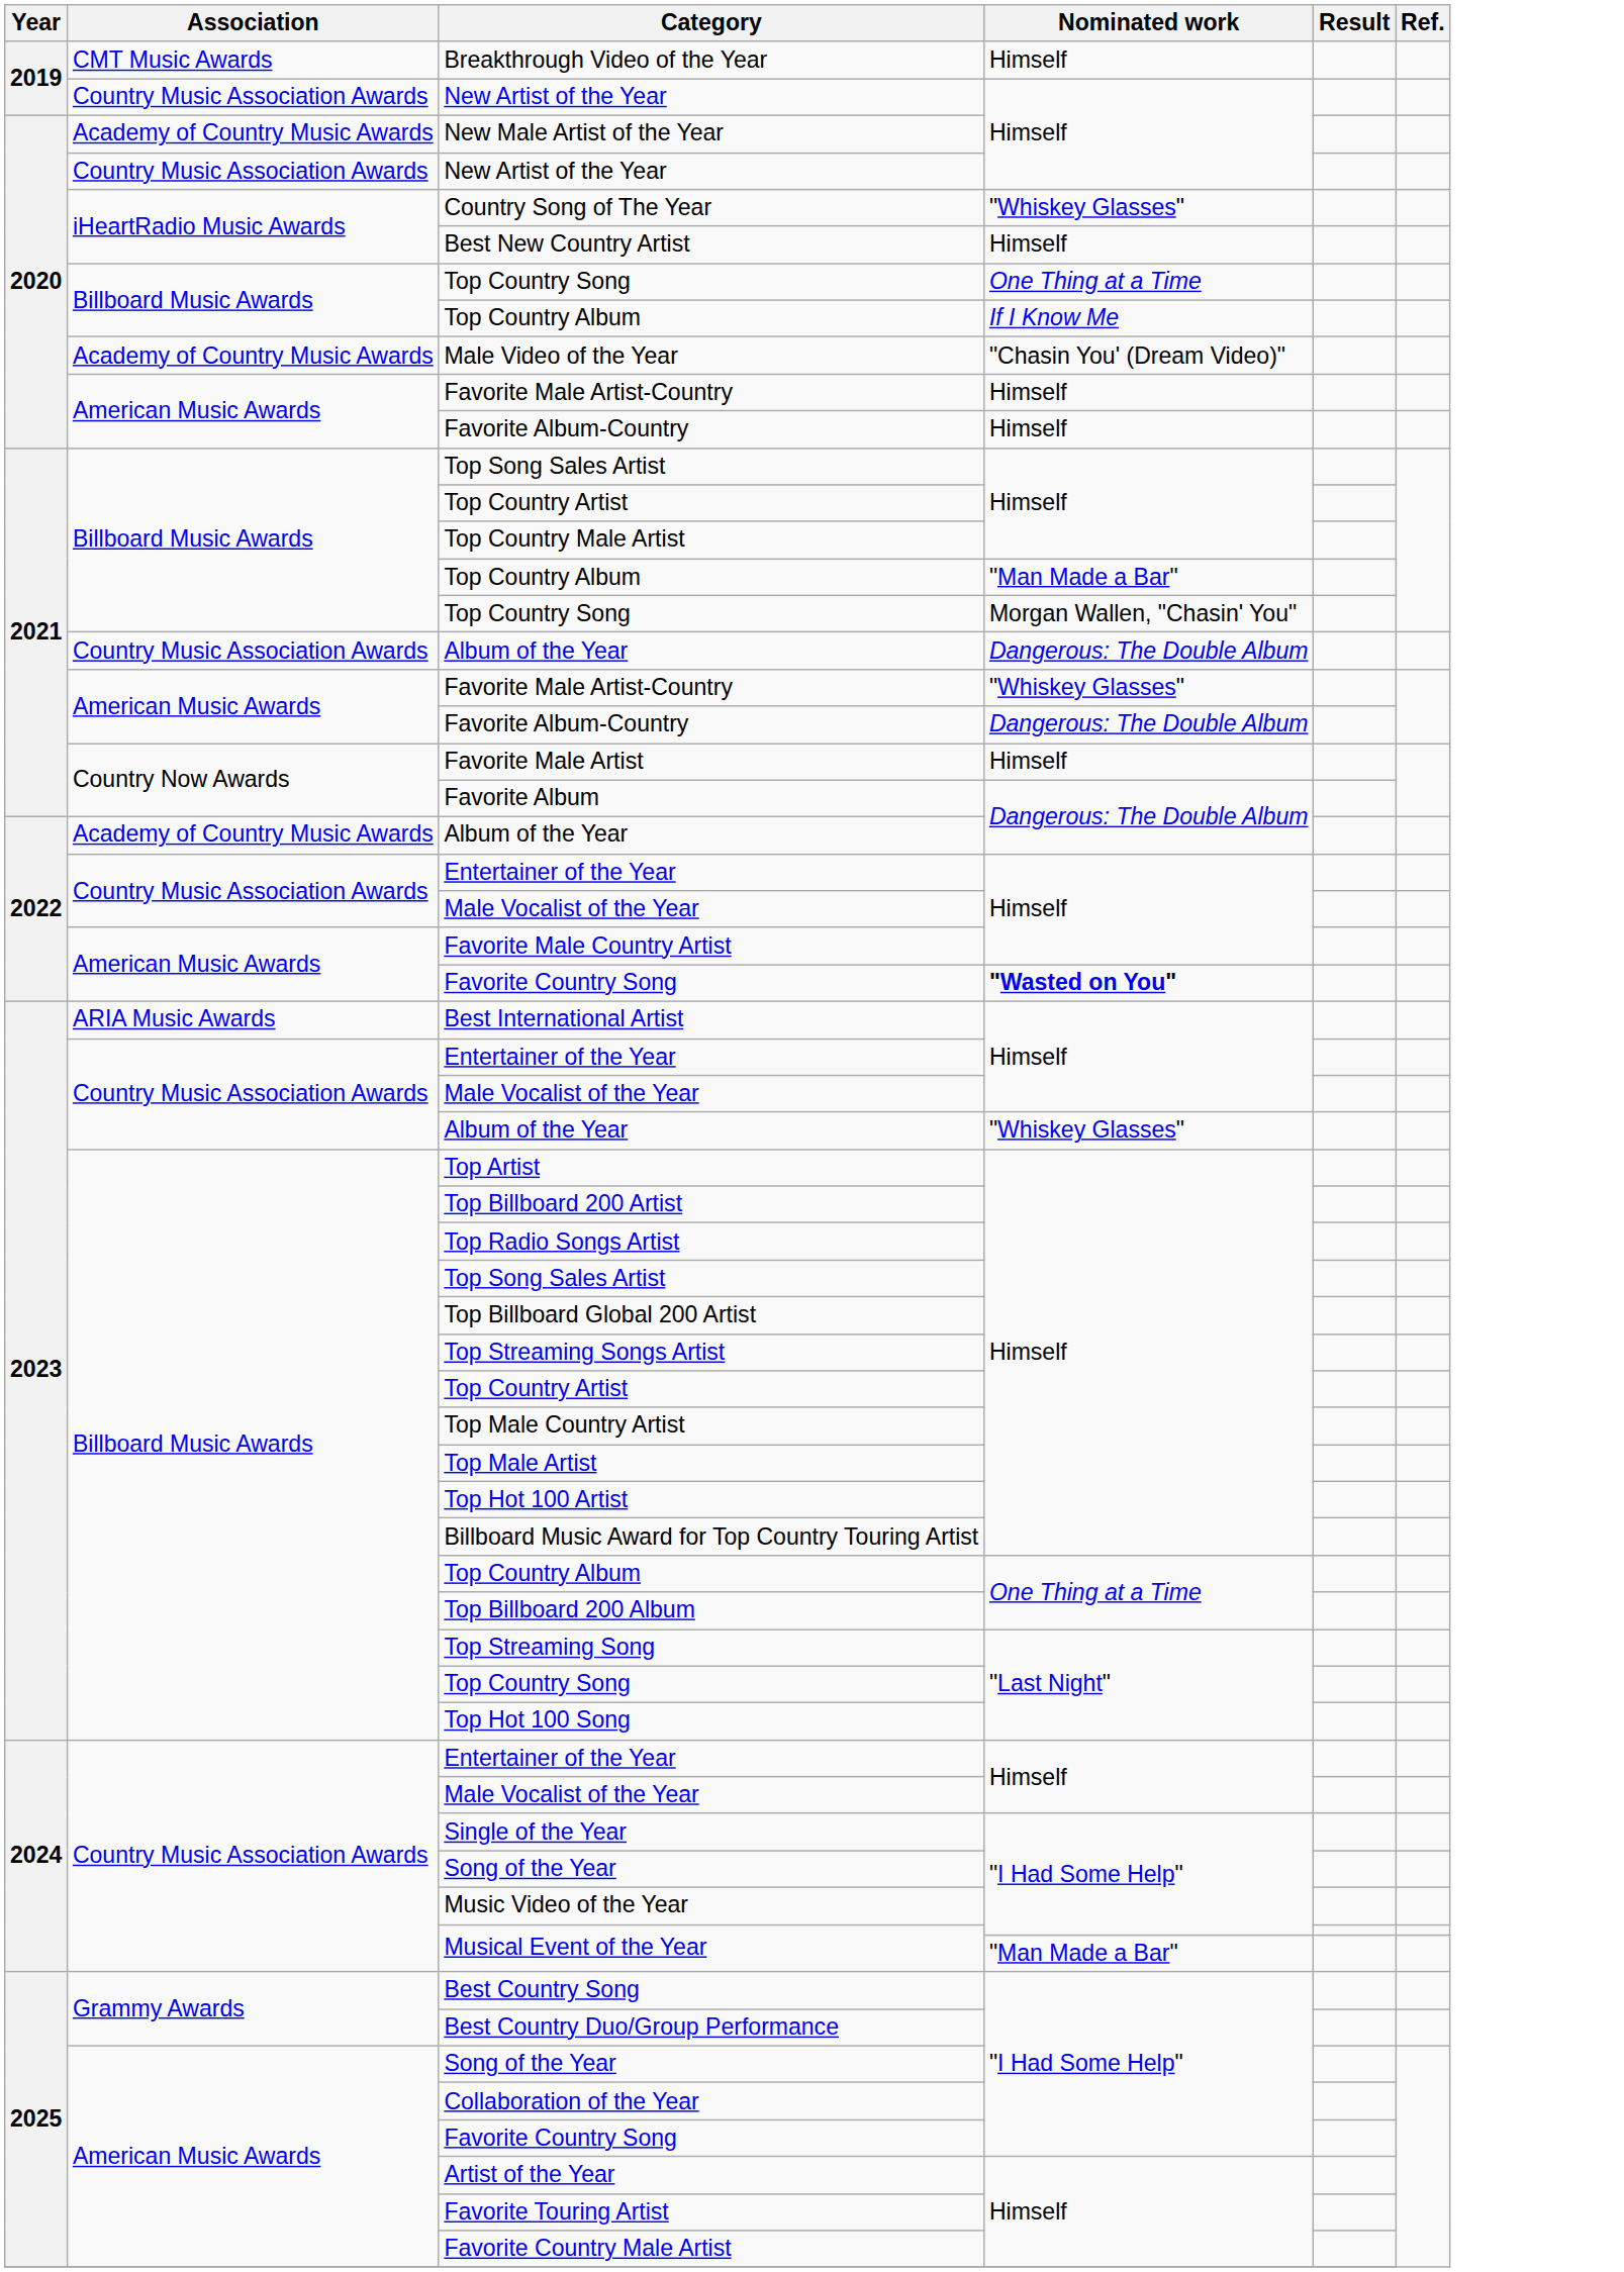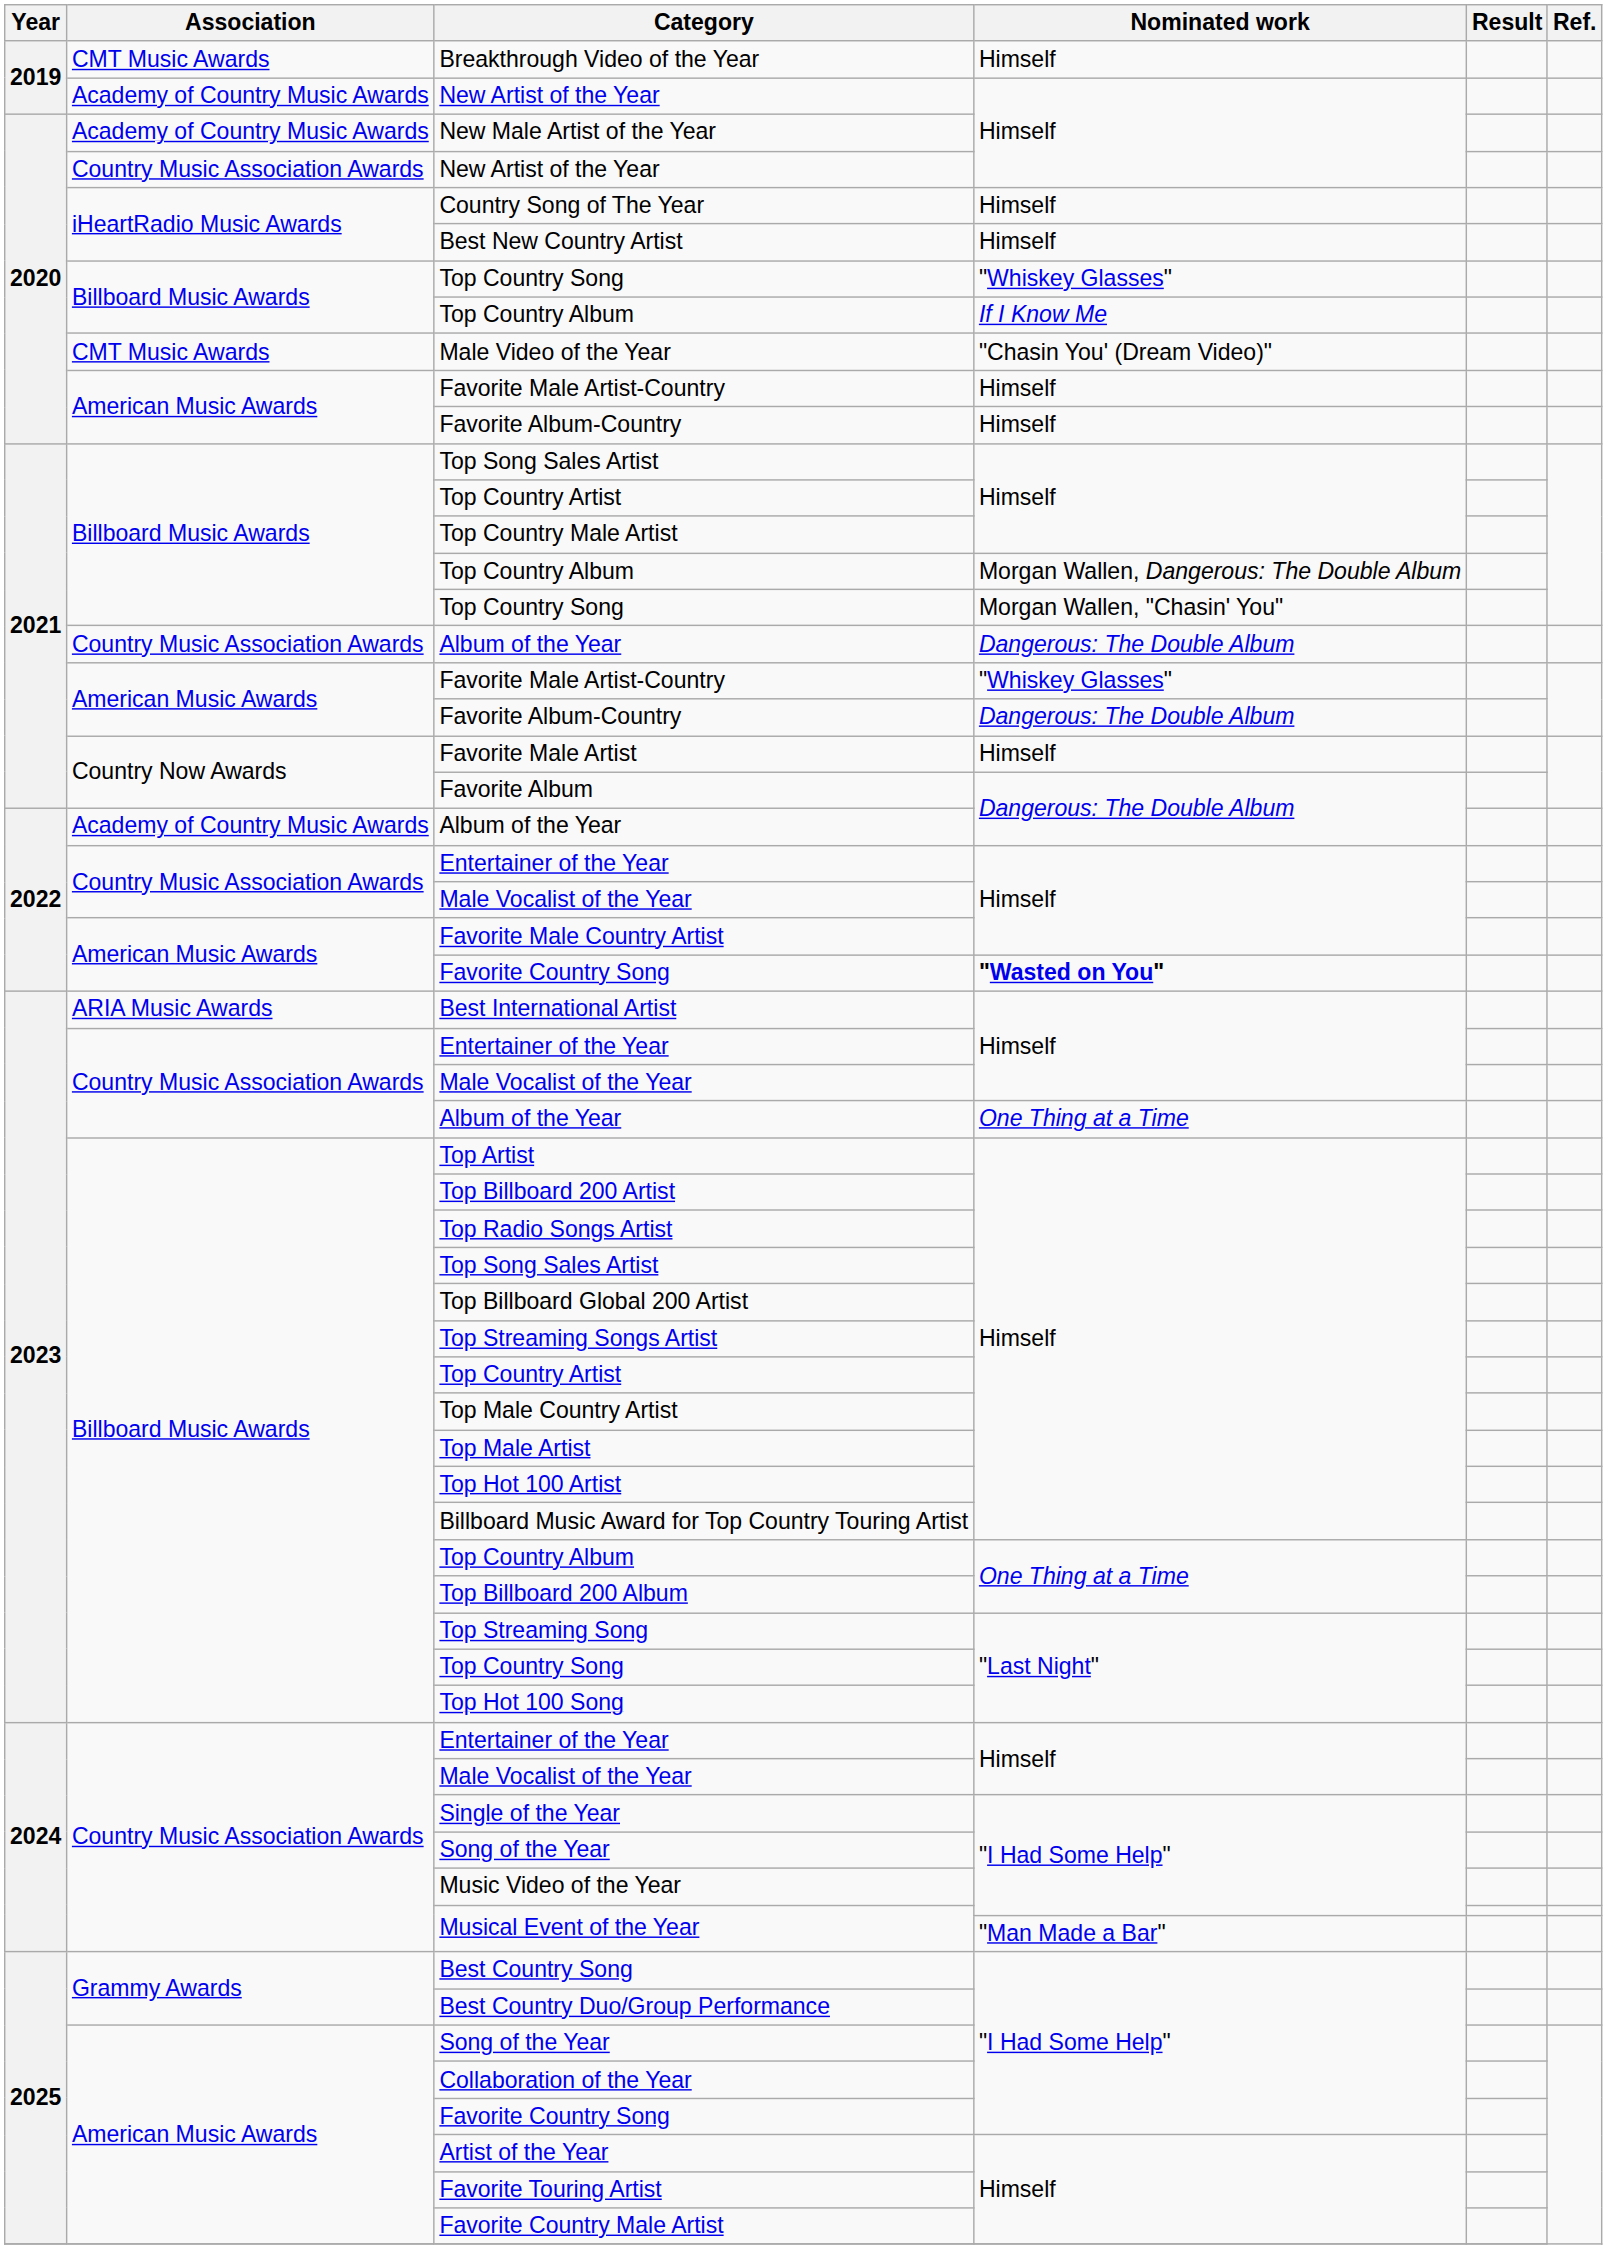2019 / New Artist of the Year | Association: Country Music Association Awards -> Academy of Country Music Awards
Country Song of The Year | Nominated work: "Whiskey Glasses" -> Himself
2020 / Top Country Song | Nominated work: One Thing at a Time -> "Whiskey Glasses"
Male Video of the Year | Association: Academy of Country Music Awards -> CMT Music Awards
2021 / Top Country Album | Nominated work: "Man Made a Bar" -> Morgan Wallen, Dangerous: The Double Album
2023 / Album of the Year | Nominated work: "Whiskey Glasses" -> One Thing at a Time
